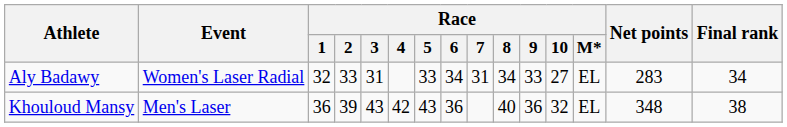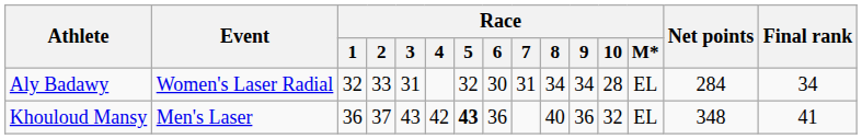Aly Badawy | Race / 5: 33 -> 32
Aly Badawy | Race / 6: 34 -> 30
Aly Badawy | Race / 9: 33 -> 34
Aly Badawy | Race / 10: 27 -> 28
Aly Badawy | Net points: 283 -> 284
Khouloud Mansy | Race / 2: 39 -> 37
Khouloud Mansy | Race / 5: normal -> bold
Khouloud Mansy | Final rank: 38 -> 41
